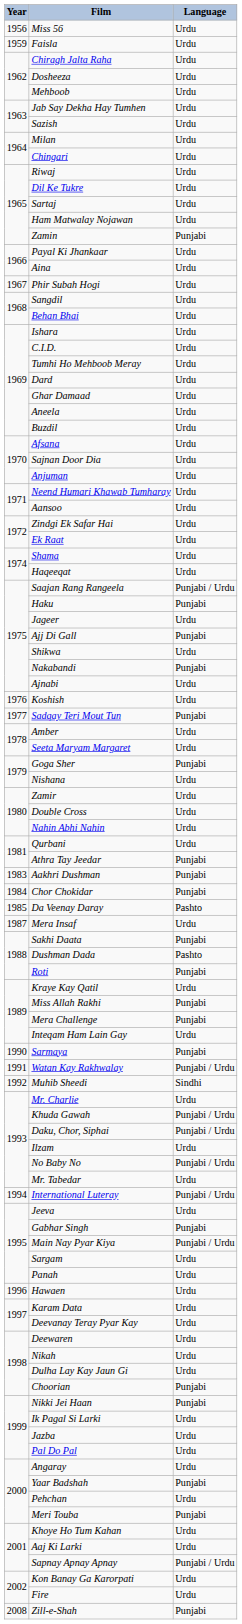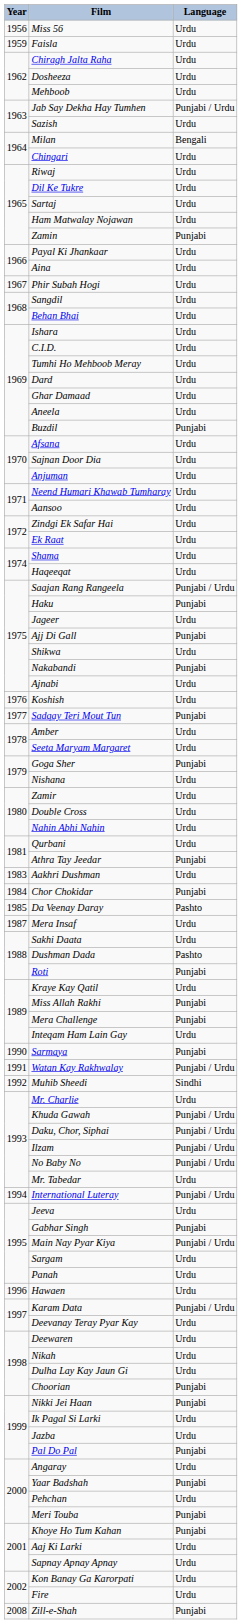Jab Say Dekha Hay Tumhen | Language: Urdu -> Punjabi / Urdu
Milan | Language: Urdu -> Bengali
Buzdil | Language: Urdu -> Punjabi
Aakhri Dushman | Language: Punjabi -> Urdu
Sakhi Daata | Language: Punjabi -> Urdu
Ilzam | Language: Urdu -> Punjabi / Urdu
Karam Data | Language: Urdu -> Punjabi / Urdu
Pal Do Pal | Language: Urdu -> Punjabi
Khoye Ho Tum Kahan | Language: Urdu -> Punjabi
Sapnay Apnay Apnay | Language: Punjabi / Urdu -> Urdu
